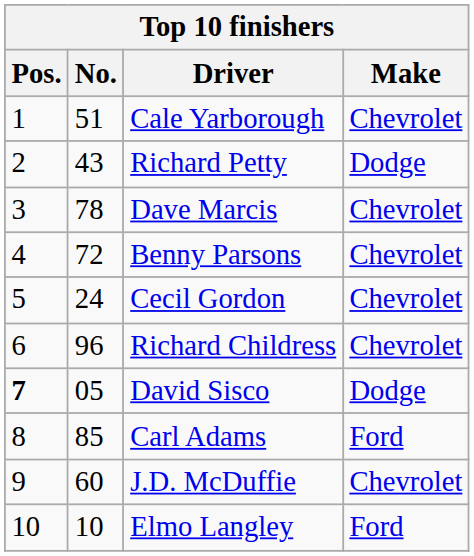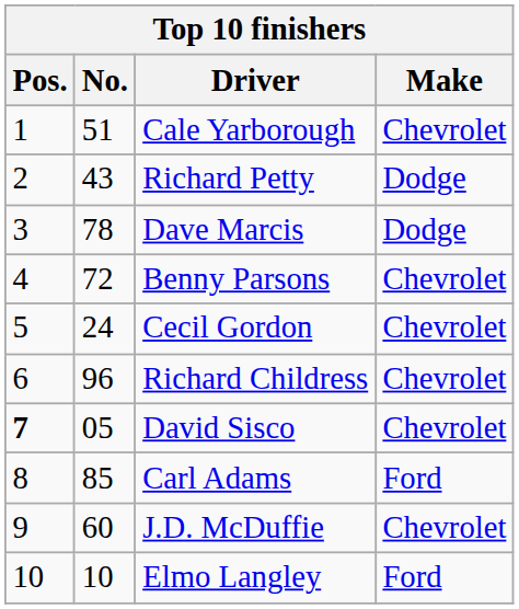Dave Marcis | Make: Chevrolet -> Dodge
David Sisco | Make: Dodge -> Chevrolet
